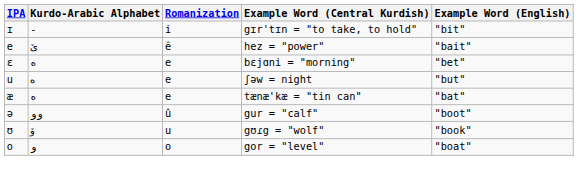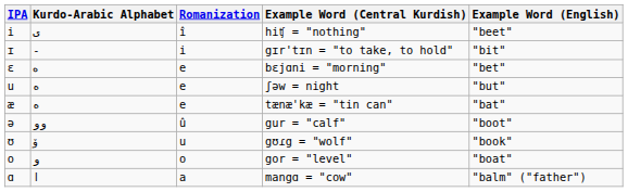+ row: i | ى | î | hiʧ = "nothing" | "beet"
- row: e | ێ | ê | hez = "power" | "bait"
bɛjɑni = "morning" | Kurdo-Arabic Alphabet: ه -> ە
ʃəw = night | Kurdo-Arabic Alphabet: ە -> ه
+ row: ɑ | ا | a | mangɑ = "cow" | "balm" ("father")
